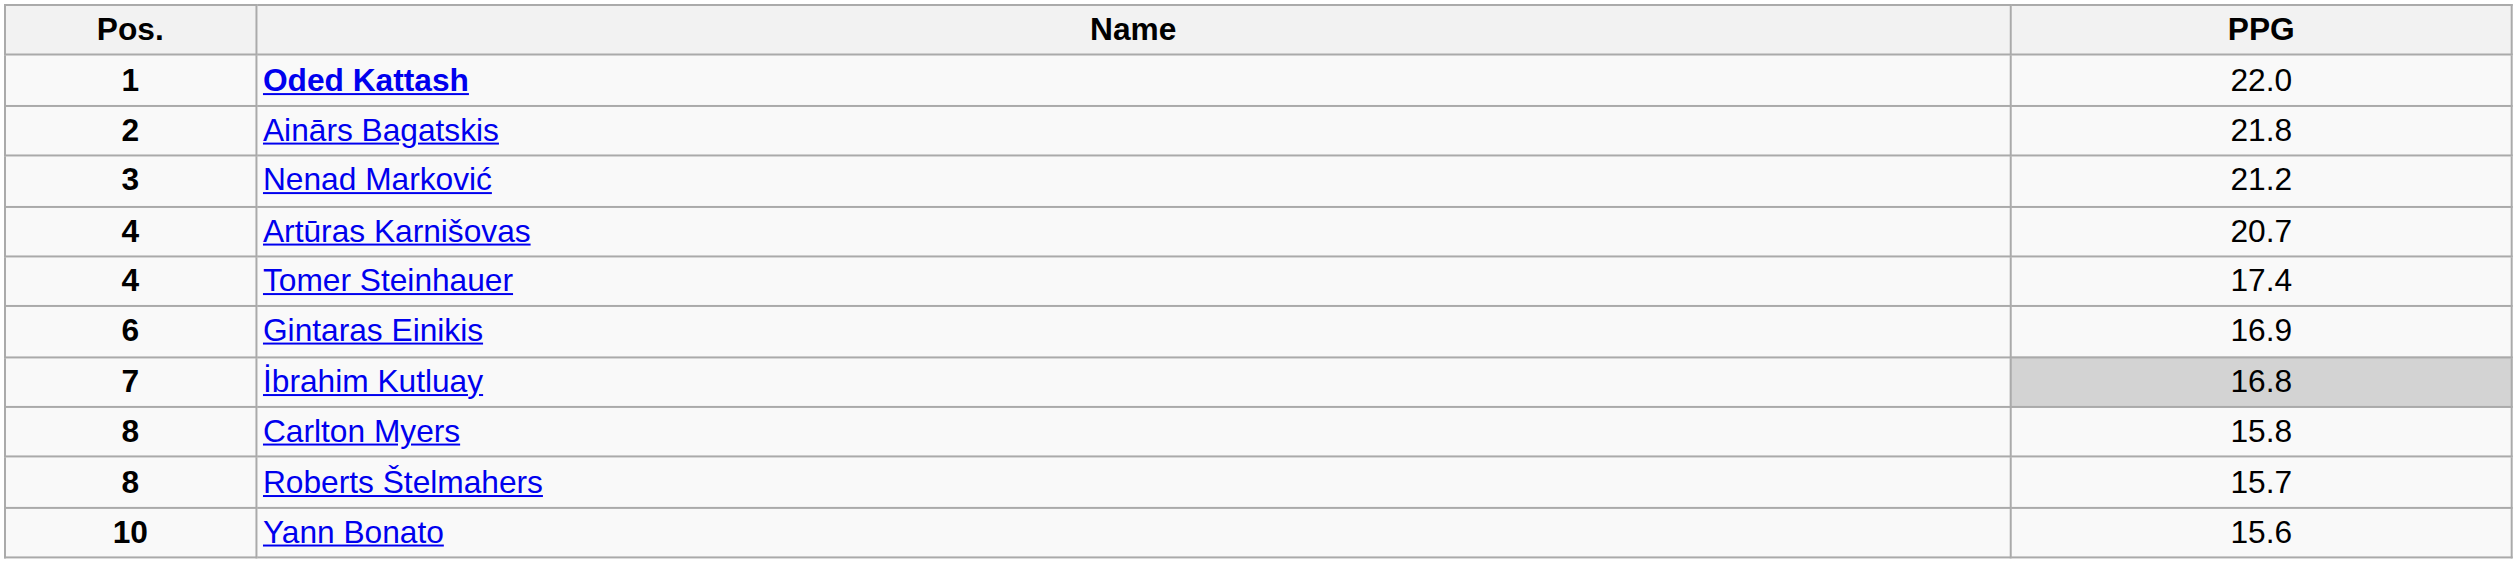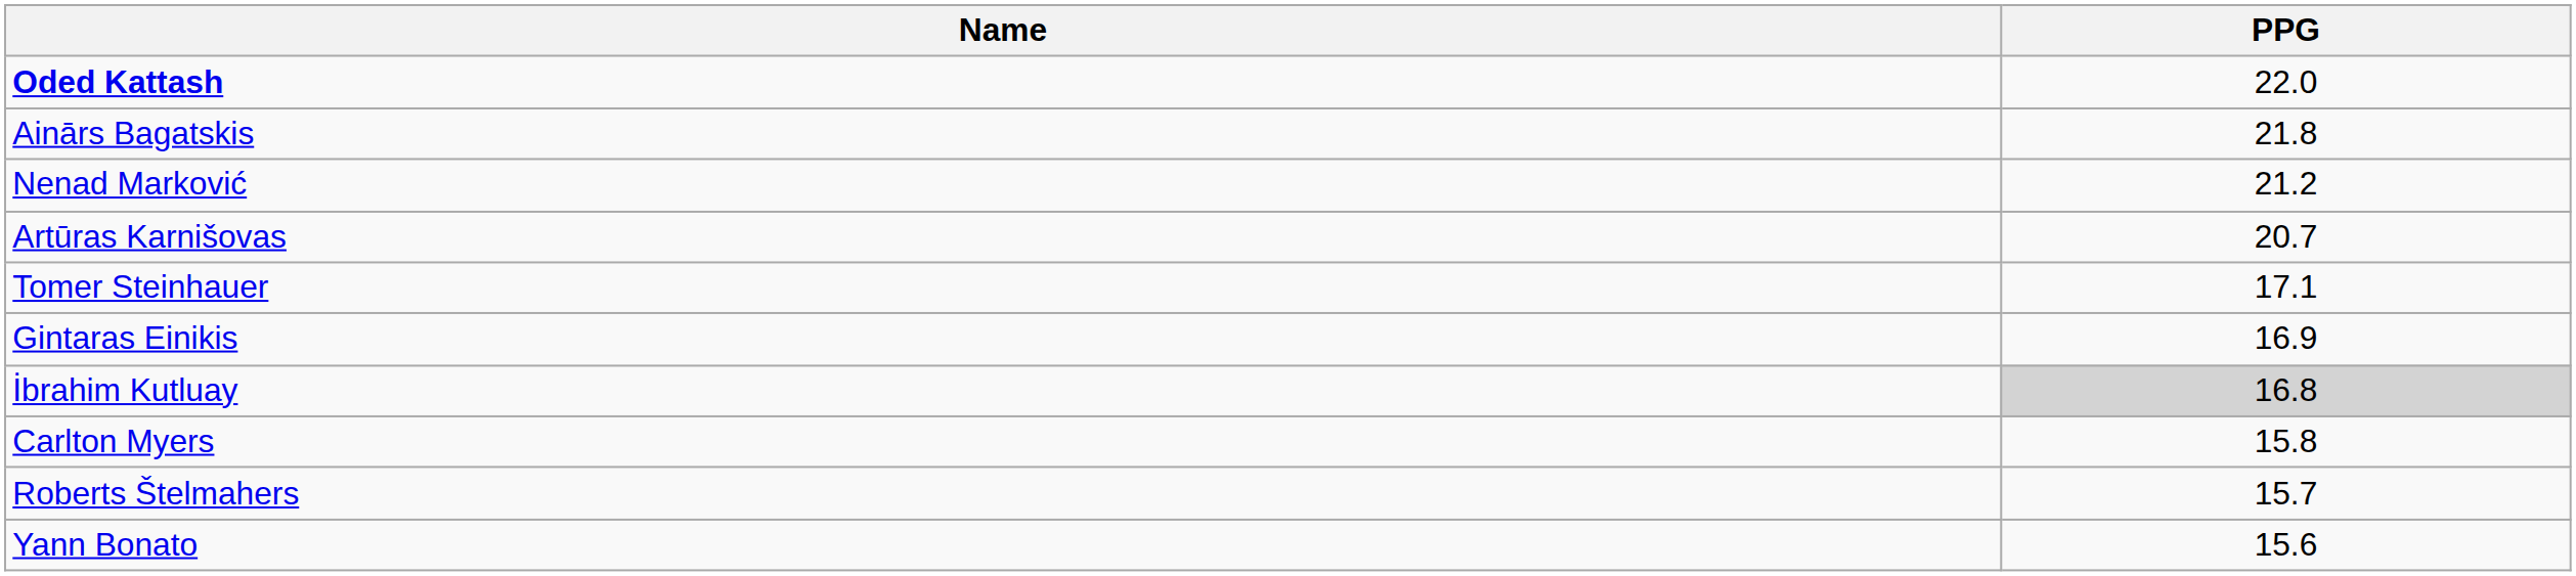- column: Pos. | 1 | 2 | 3 | 4 | 4 | 6 | 7 | 8 | 8 | 10
Tomer Steinhauer | PPG: 17.4 -> 17.1
